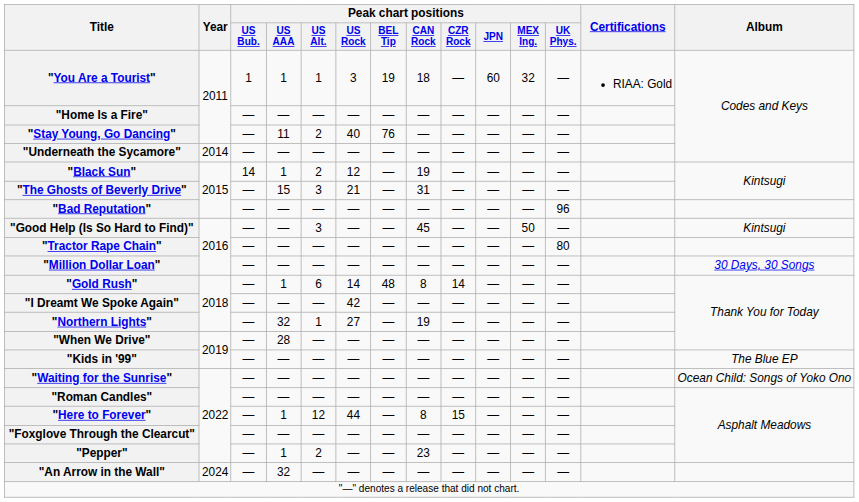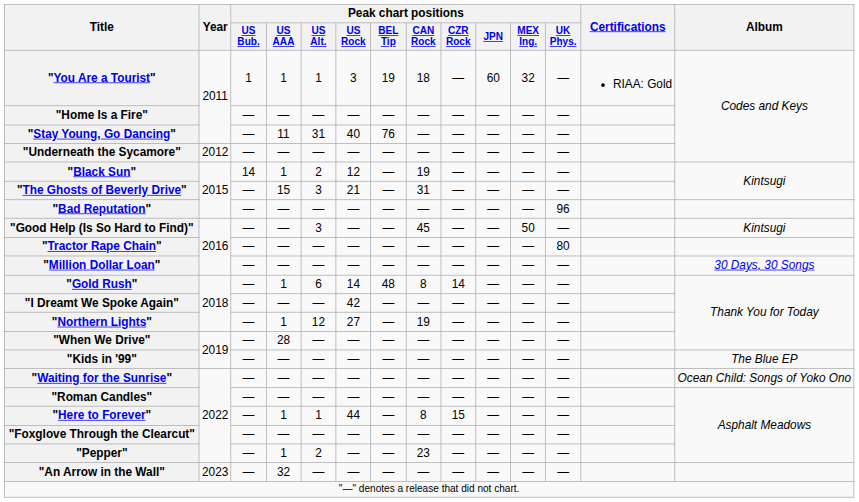"Stay Young, Go Dancing" | Peak chart positions / US Alt.: 2 -> 31
"Underneath the Sycamore" | Year: 2014 -> 2012
"Northern Lights" | Peak chart positions / US AAA: 32 -> 1
"Northern Lights" | Peak chart positions / US Alt.: 1 -> 12
"Here to Forever" | Peak chart positions / US Alt.: 12 -> 1
"An Arrow in the Wall" | Year: 2024 -> 2023
